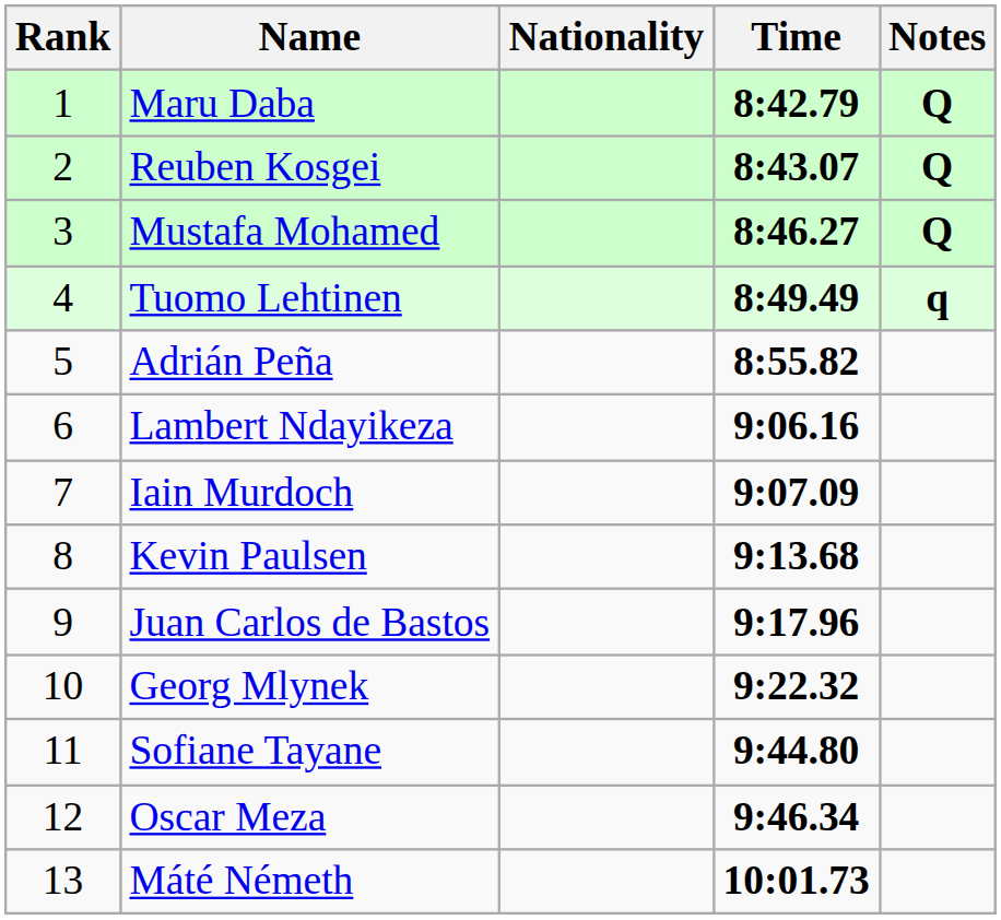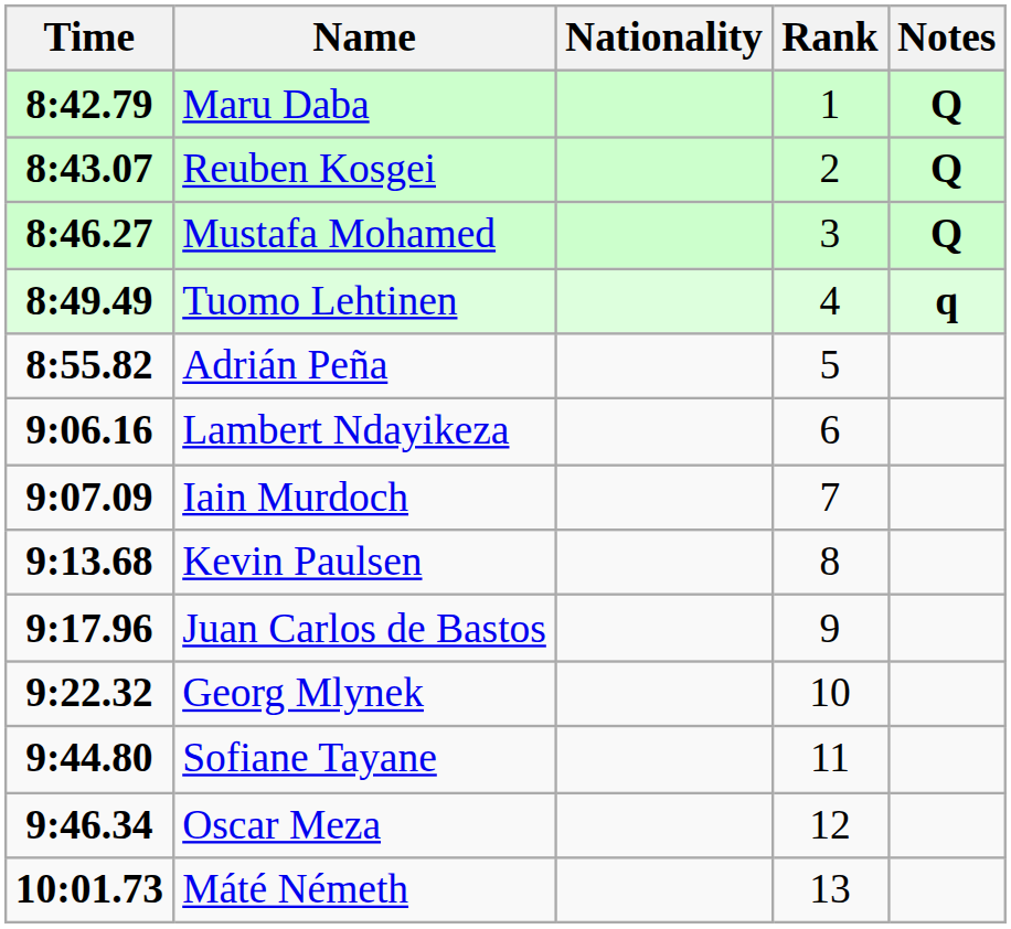columns swapped: Rank <-> Time
